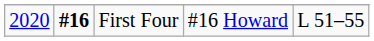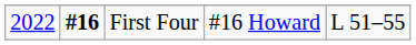First Four | column 1: 2020 -> 2022
